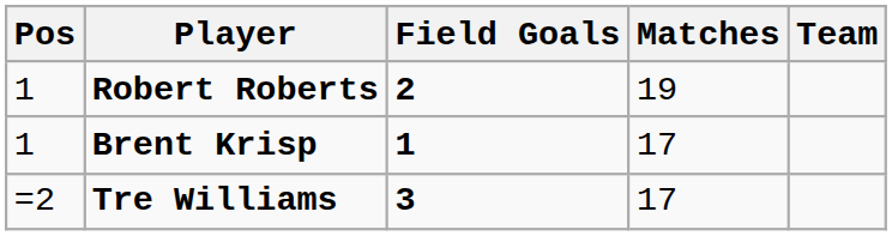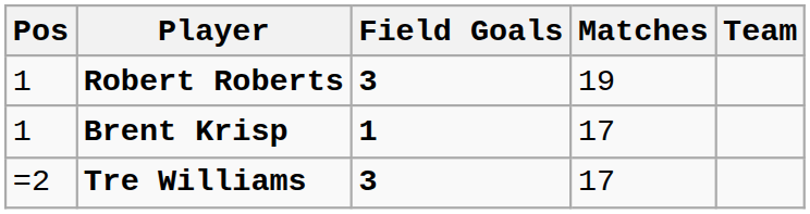Robert Roberts | Field Goals: 2 -> 3
